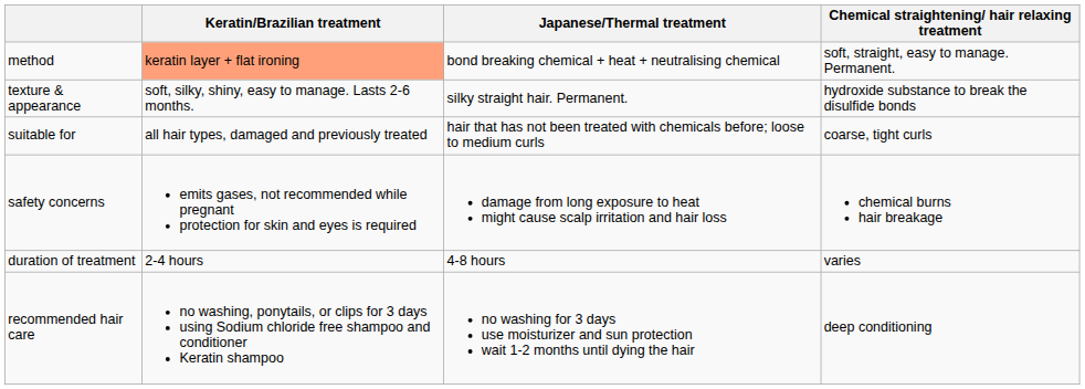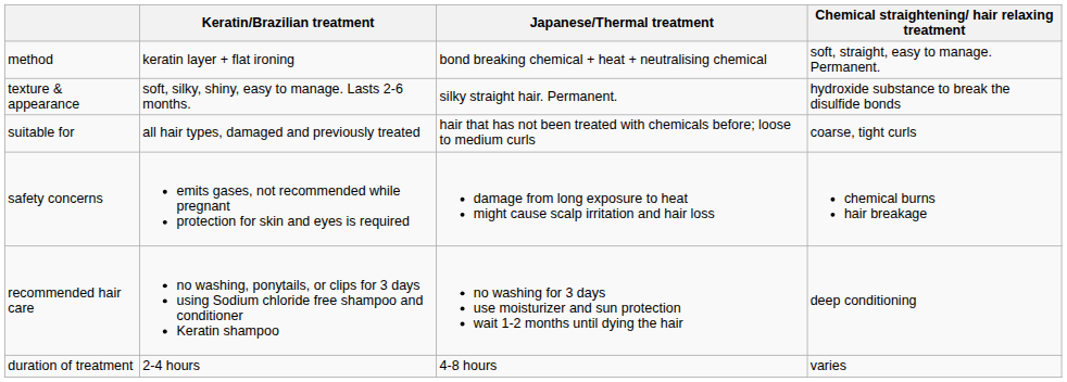method | Keratin/Brazilian treatment: lightsalmon background -> no background
rows swapped: duration of treatment <-> recommended hair care
